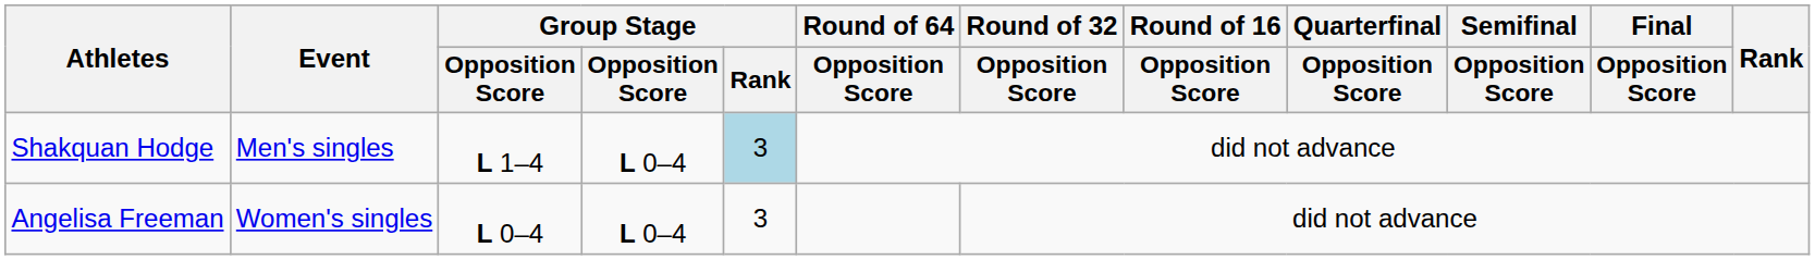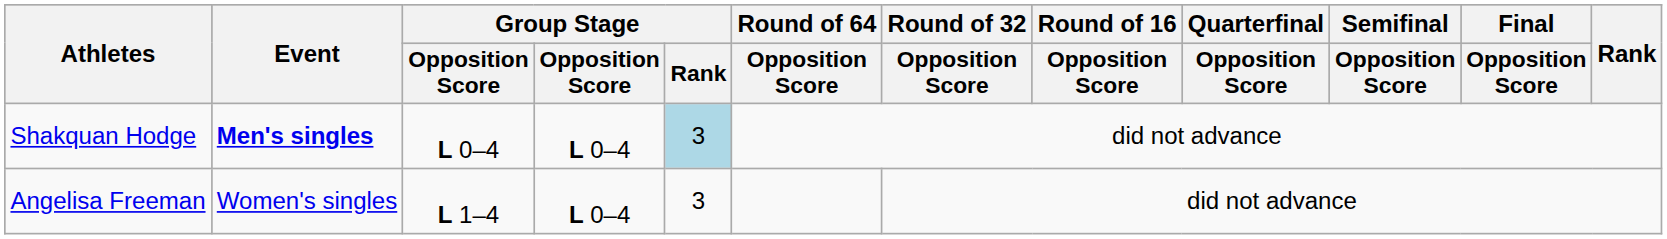Shakquan Hodge | Event: normal -> bold
Shakquan Hodge | column 3: L 1–4 -> L 0–4
Angelisa Freeman | column 3: L 0–4 -> L 1–4
